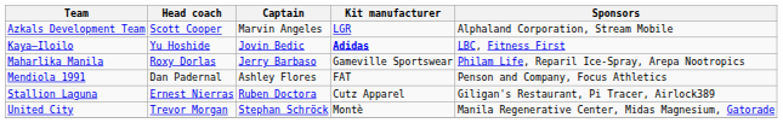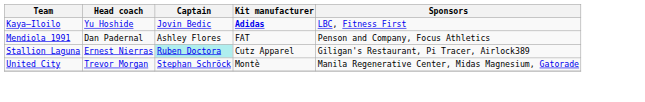- row: Azkals Development Team | Scott Cooper | Marvin Angeles | LGR | Alphaland Corporation, Stream Mobile
- row: Maharlika Manila | Roxy Dorlas | Jerry Barbaso | Gameville Sportswear | Philam Life, Reparil Ice-Spray, Arepa Nootropics
Stallion Laguna | Captain: no background -> paleturquoise background
